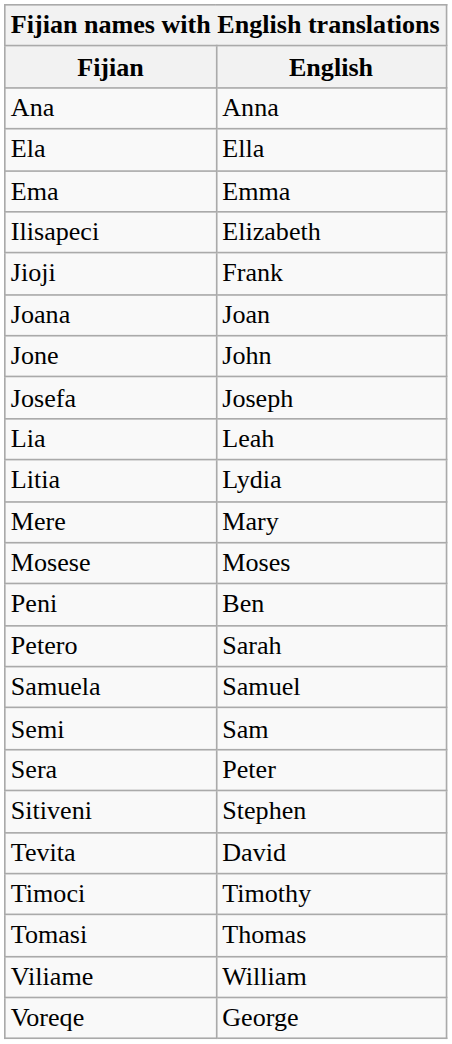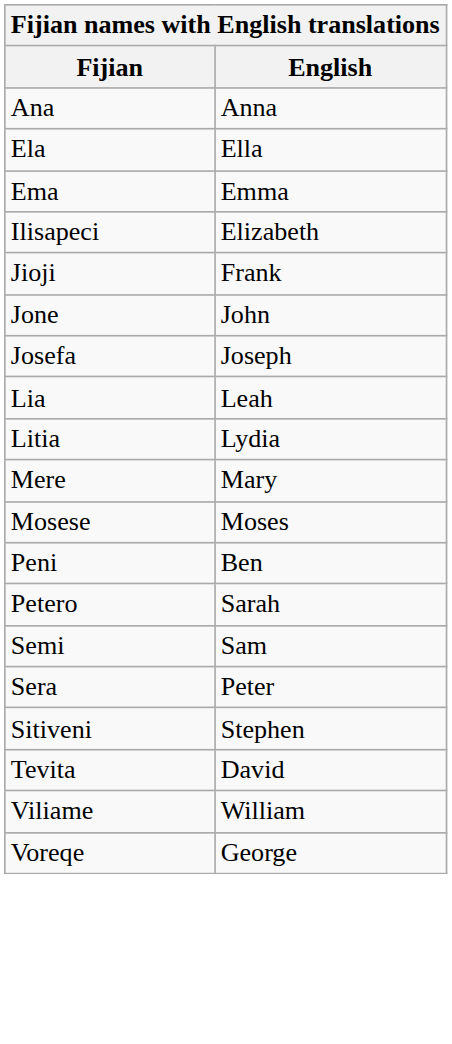- row: Joana | Joan
- row: Samuela | Samuel
- row: Timoci | Timothy
- row: Tomasi | Thomas
